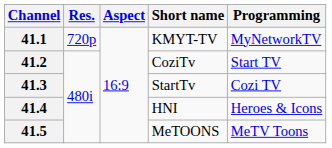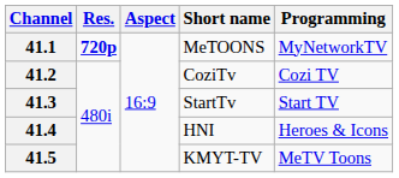41.1 | Res.: normal -> bold
41.1 | Short name: KMYT-TV -> MeTOONS
41.2 | Programming: Start TV -> Cozi TV
41.3 | Programming: Cozi TV -> Start TV
41.5 | Short name: MeTOONS -> KMYT-TV
